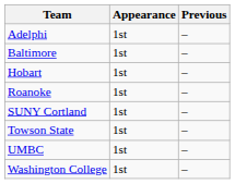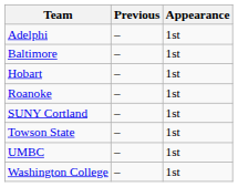columns swapped: Appearance <-> Previous
